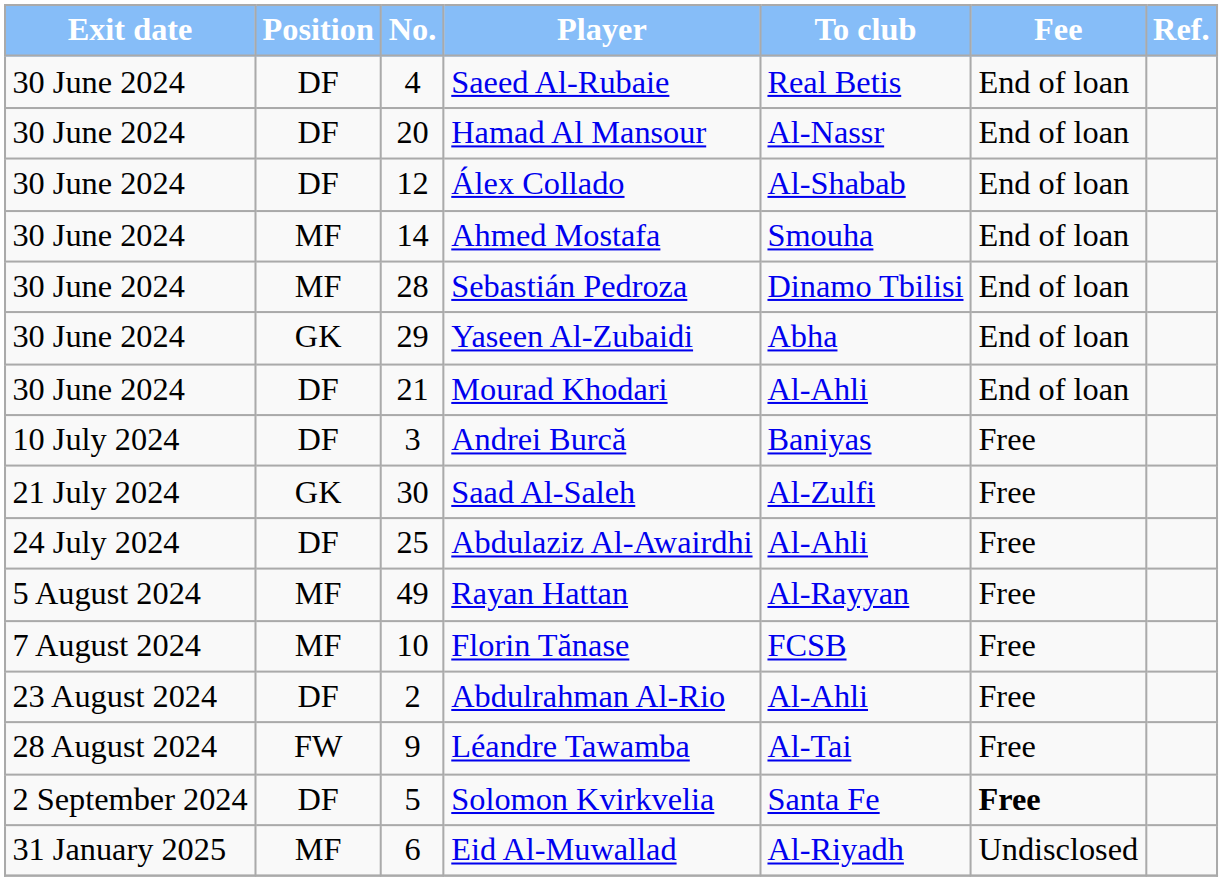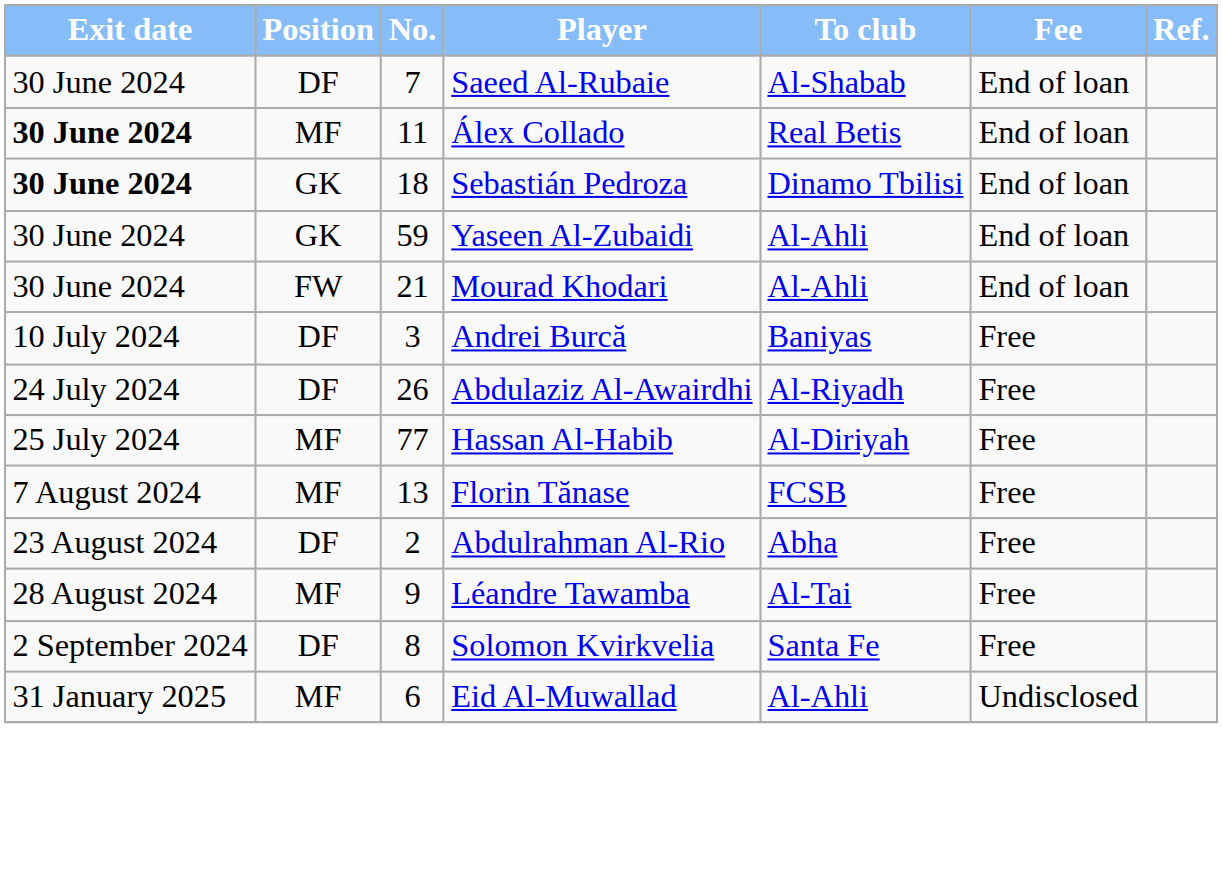Saeed Al-Rubaie | No.: 4 -> 7
Saeed Al-Rubaie | To club: Real Betis -> Al-Shabab
- row: 30 June 2024 | DF | 20 | Hamad Al Mansour | Al-Nassr | End of loan
Álex Collado | Exit date: normal -> bold
Álex Collado | Position: DF -> MF
Álex Collado | No.: 12 -> 11
Álex Collado | To club: Al-Shabab -> Real Betis
- row: 30 June 2024 | MF | 14 | Ahmed Mostafa | Smouha | End of loan
Sebastián Pedroza | Exit date: normal -> bold
Sebastián Pedroza | Position: MF -> GK
Sebastián Pedroza | No.: 28 -> 18
Yaseen Al-Zubaidi | No.: 29 -> 59
Yaseen Al-Zubaidi | To club: Abha -> Al-Ahli
Mourad Khodari | Position: DF -> FW
- row: 21 July 2024 | GK | 30 | Saad Al-Saleh | Al-Zulfi | Free
Abdulaziz Al-Awairdhi | No.: 25 -> 26
Abdulaziz Al-Awairdhi | To club: Al-Ahli -> Al-Riyadh
+ row: 25 July 2024 | MF | 77 | Hassan Al-Habib | Al-Diriyah | Free
- row: 5 August 2024 | MF | 49 | Rayan Hattan | Al-Rayyan | Free
Florin Tănase | No.: 10 -> 13
Abdulrahman Al-Rio | To club: Al-Ahli -> Abha
Léandre Tawamba | Position: FW -> MF
Solomon Kvirkvelia | No.: 5 -> 8
Solomon Kvirkvelia | Fee: bold -> normal
Eid Al-Muwallad | To club: Al-Riyadh -> Al-Ahli
